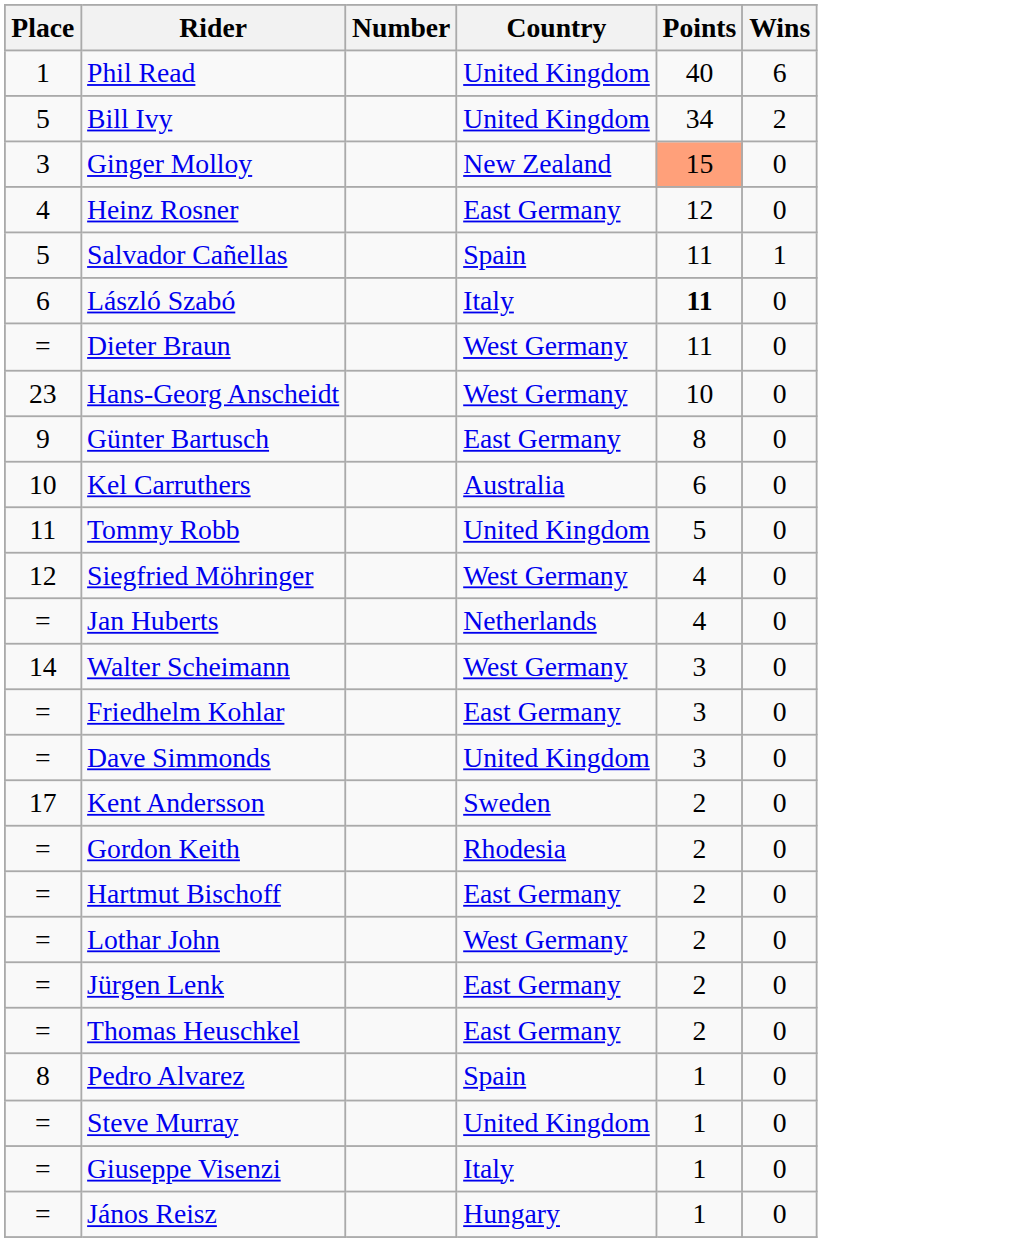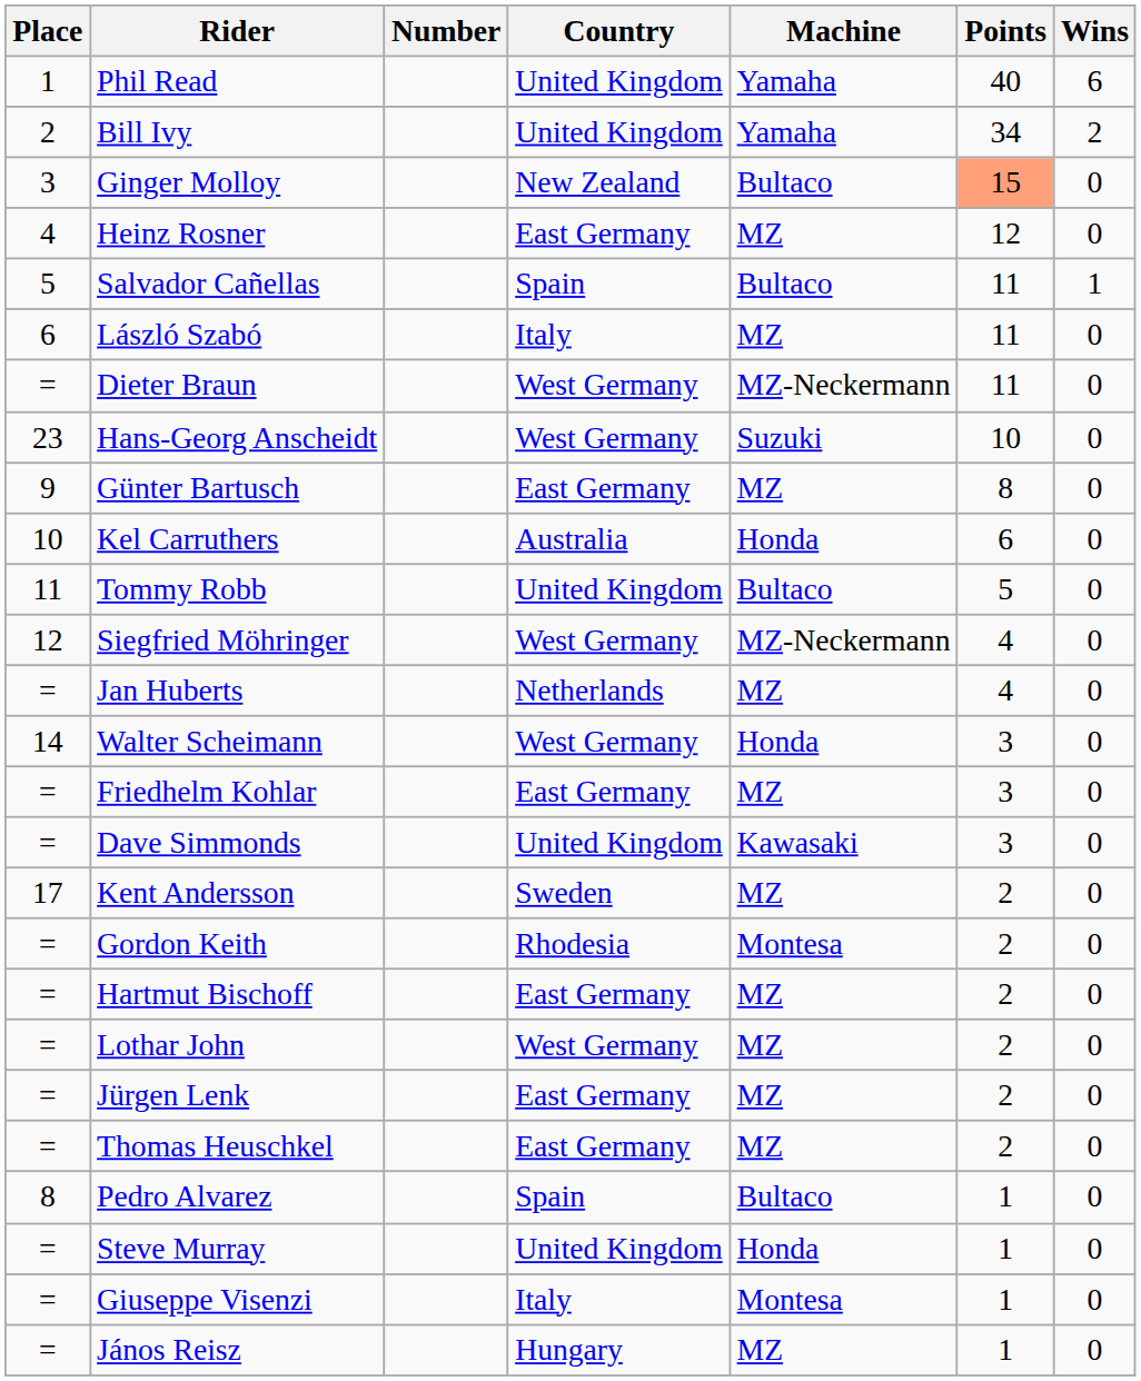+ column: Machine | Yamaha | Yamaha | Bultaco | MZ | Bultaco | MZ | MZ-Neckermann | Suzuki | MZ | Honda | Bultaco | MZ-Neckermann | MZ | Honda | MZ | Kawasaki | MZ | Montesa | MZ | MZ | MZ | MZ | Bultaco | Honda | Montesa | MZ
Bill Ivy | Place: 5 -> 2
László Szabó | Points: bold -> normal
